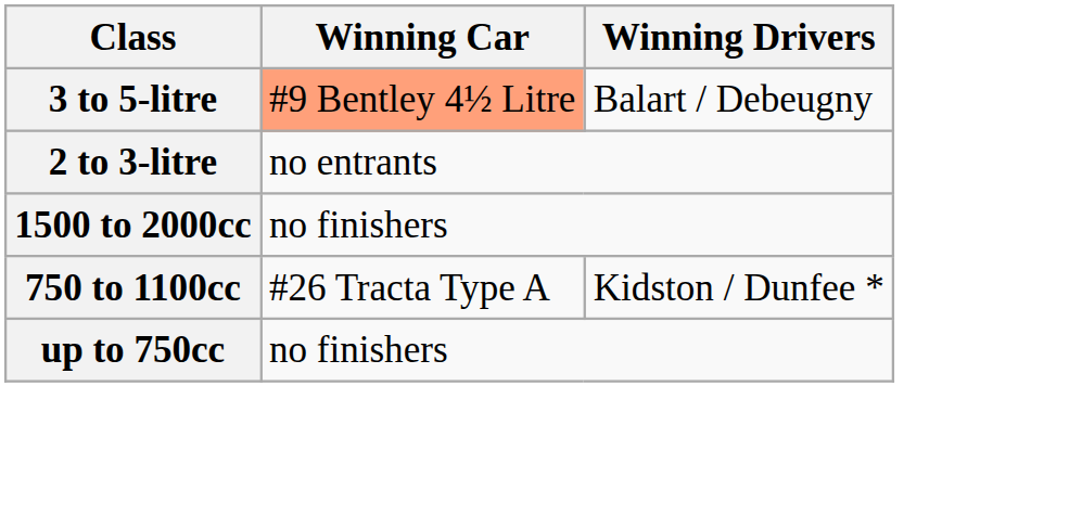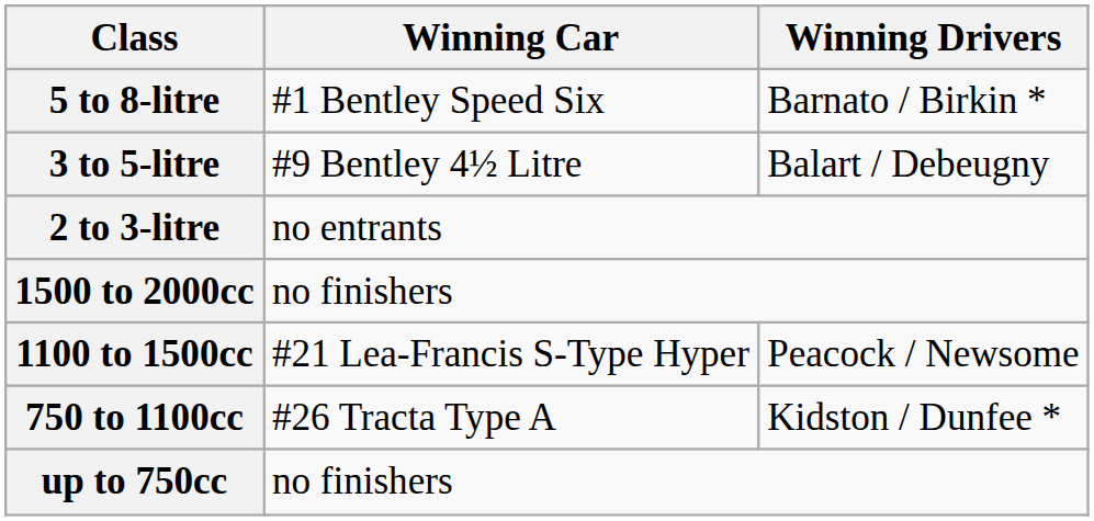+ row: 5 to 8-litre | #1 Bentley Speed Six | Barnato / Birkin *
3 to 5-litre | Winning Car: lightsalmon background -> no background
+ row: 1100 to 1500cc | #21 Lea-Francis S-Type Hyper | Peacock / Newsome
